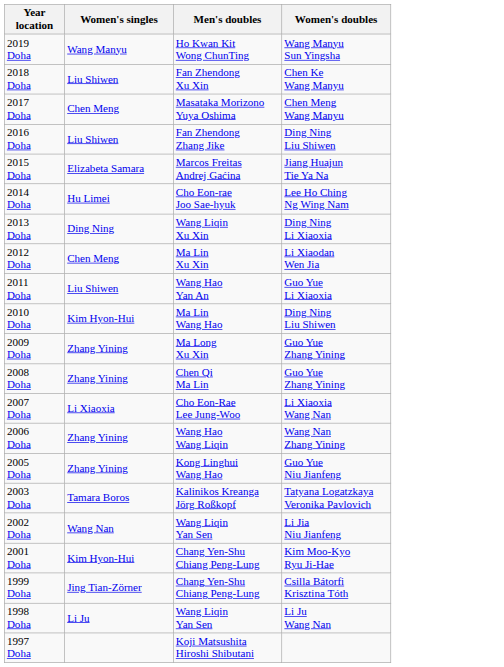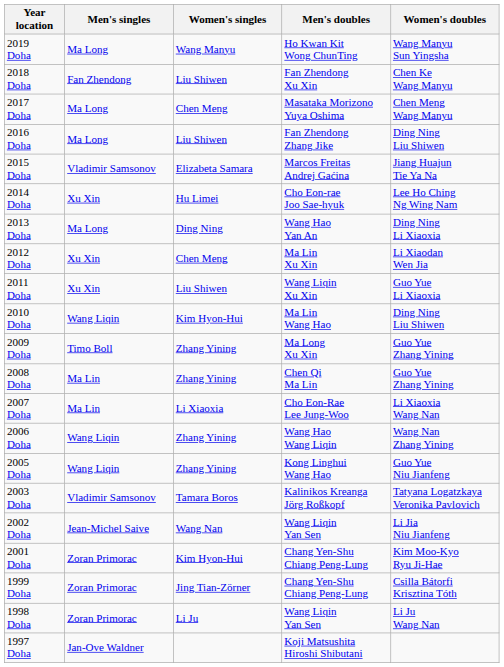+ column: Men's singles | Ma Long | Fan Zhendong | Ma Long | Ma Long | Vladimir Samsonov | Xu Xin | Ma Long | Xu Xin | Xu Xin | Wang Liqin | Timo Boll | Ma Lin | Ma Lin | Wang Liqin | Wang Liqin | Vladimir Samsonov | Jean-Michel Saive | Zoran Primorac | Zoran Primorac | Zoran Primorac | Jan-Ove Waldner
2013 Doha | Men's doubles: Wang Liqin Xu Xin -> Wang Hao Yan An
2011 Doha | Men's doubles: Wang Hao Yan An -> Wang Liqin Xu Xin
